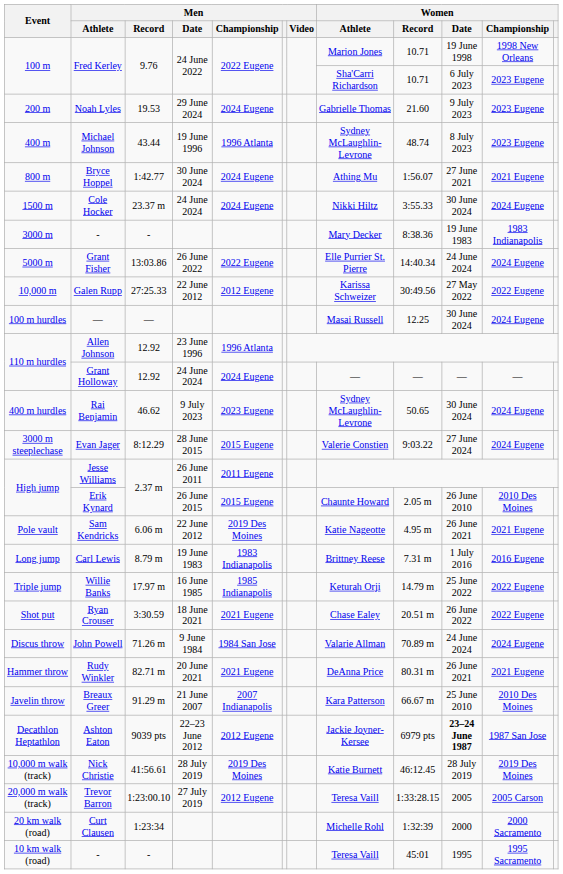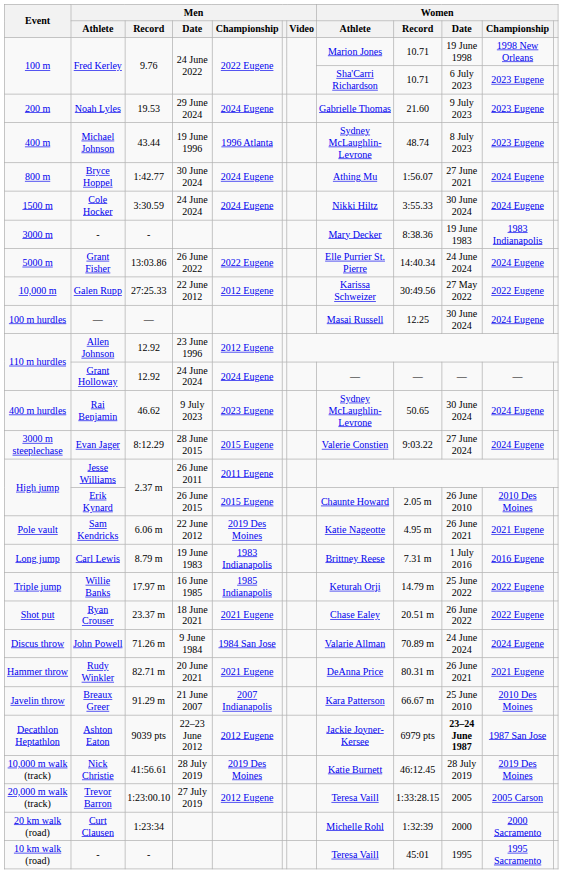Bryce Hoppel | Women / Championship: 2021 Eugene -> 2024 Eugene
Cole Hocker | Men / Record: 23.37 m -> 3:30.59
Allen Johnson | Men / Championship: 1996 Atlanta -> 2012 Eugene
Ryan Crouser | Men / Record: 3:30.59 -> 23.37 m
